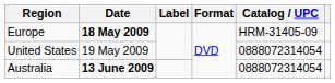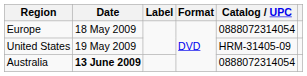Europe | Date: bold -> normal
Europe | Catalog / UPC: HRM-31405-09 -> 0888072314054
United States | Catalog / UPC: 0888072314054 -> HRM-31405-09
